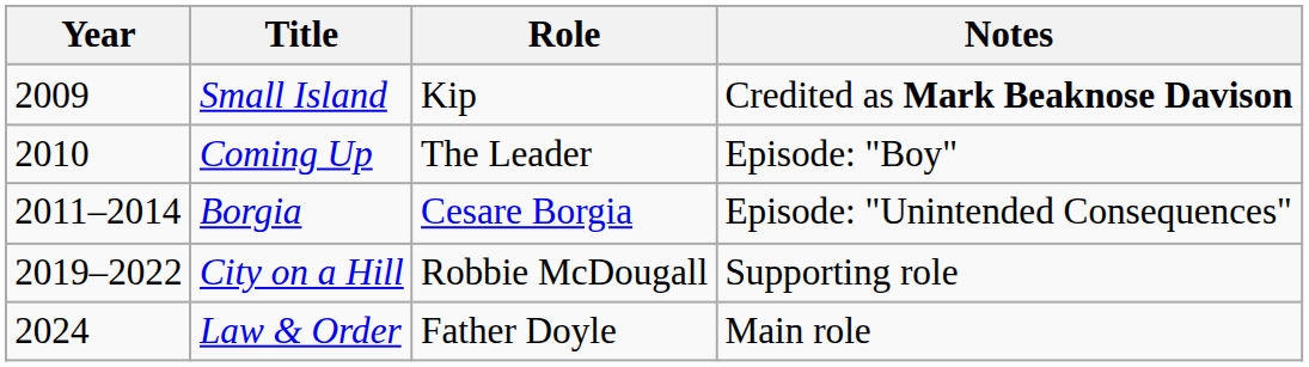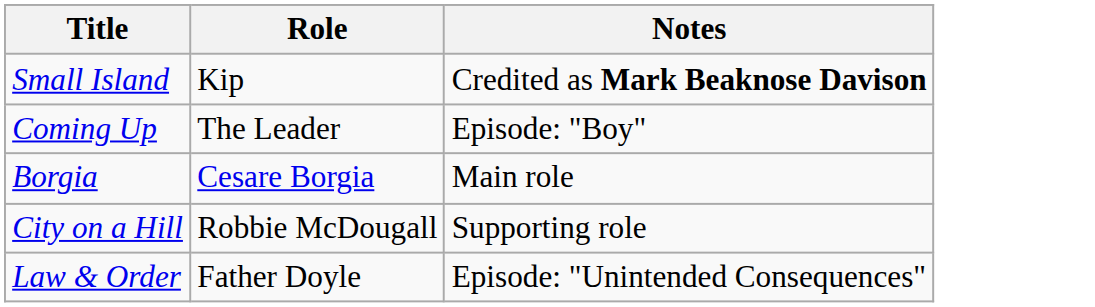- column: Year | 2009 | 2010 | 2011–2014 | 2019–2022 | 2024
Borgia | Notes: Episode: "Unintended Consequences" -> Main role
Law & Order | Notes: Main role -> Episode: "Unintended Consequences"
